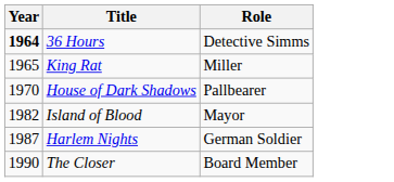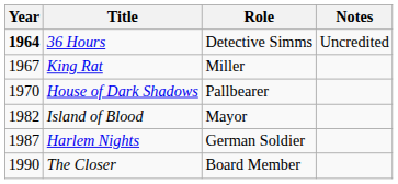+ column: Notes | Uncredited
King Rat | Year: 1965 -> 1967
